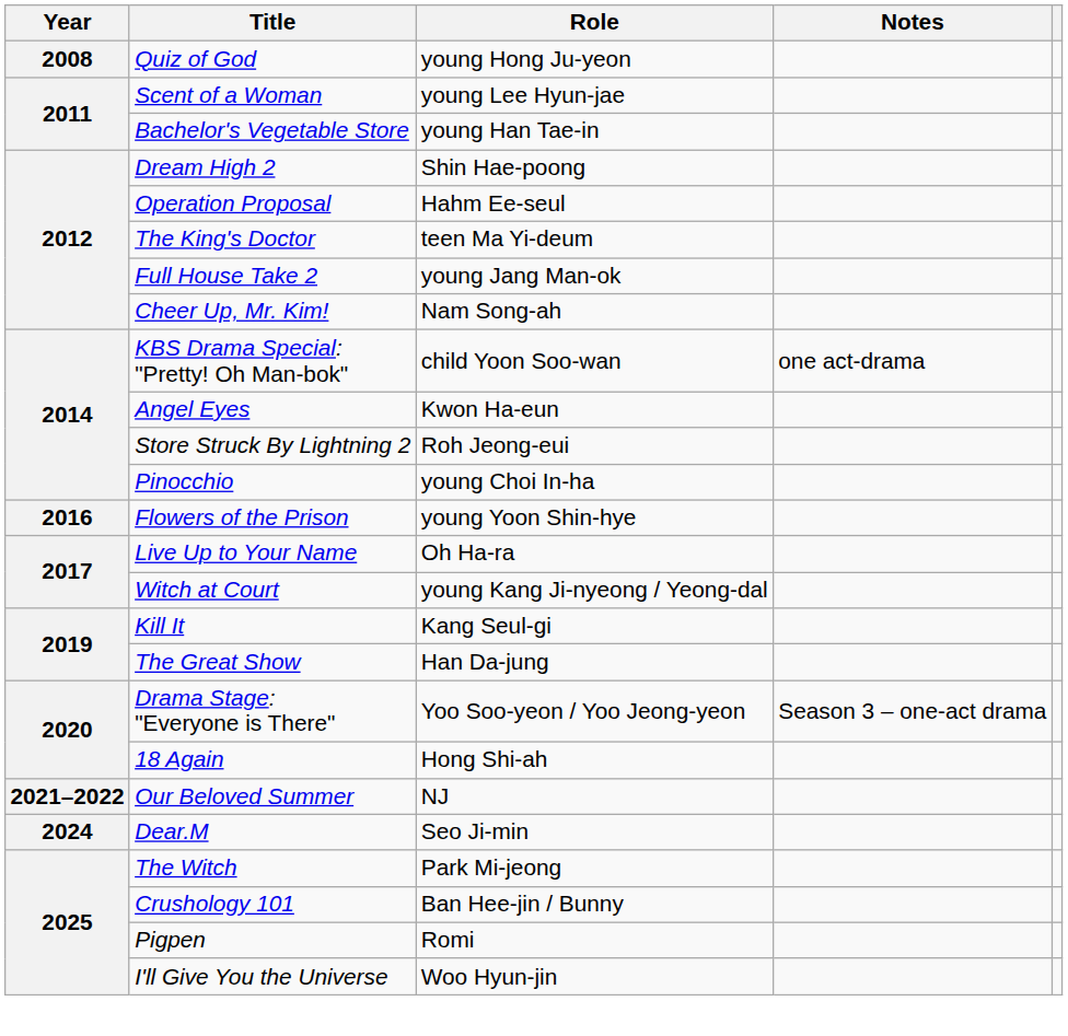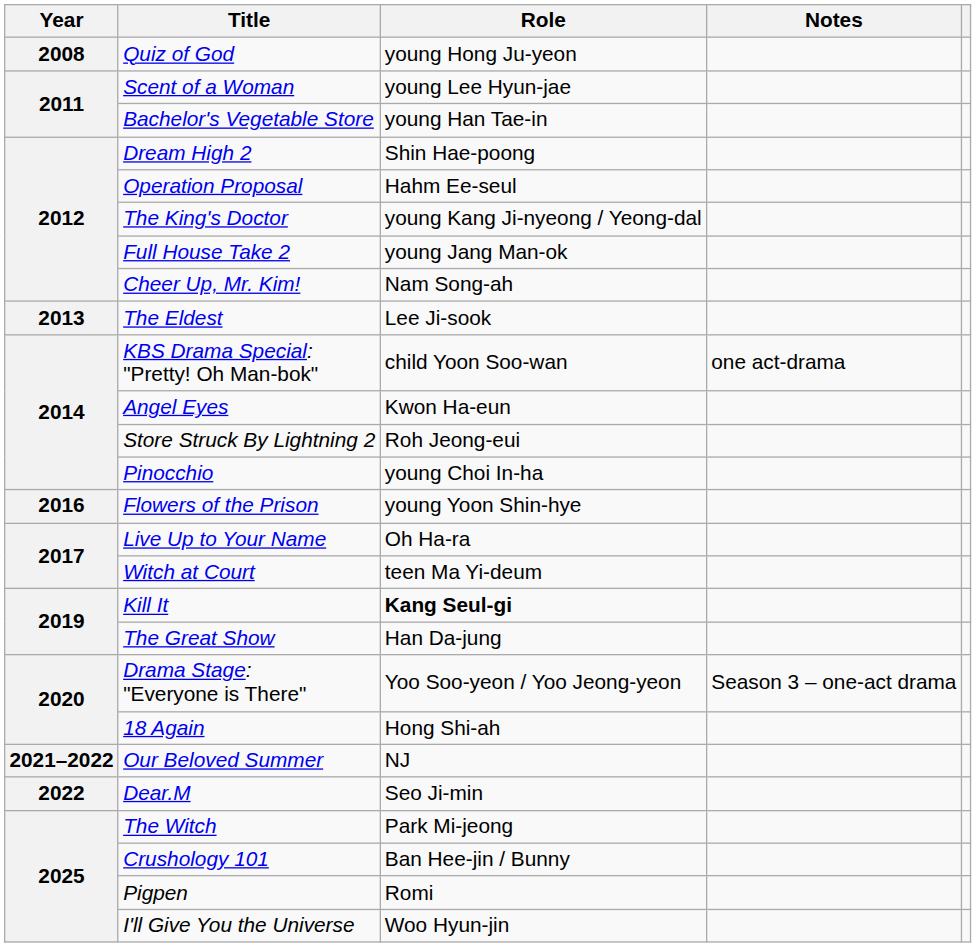The King's Doctor | Role: teen Ma Yi-deum -> young Kang Ji-nyeong / Yeong-dal
+ row: 2013 | The Eldest | Lee Ji-sook
Witch at Court | Role: young Kang Ji-nyeong / Yeong-dal -> teen Ma Yi-deum
Kill It | Role: normal -> bold
Dear.M | Year: 2024 -> 2022
